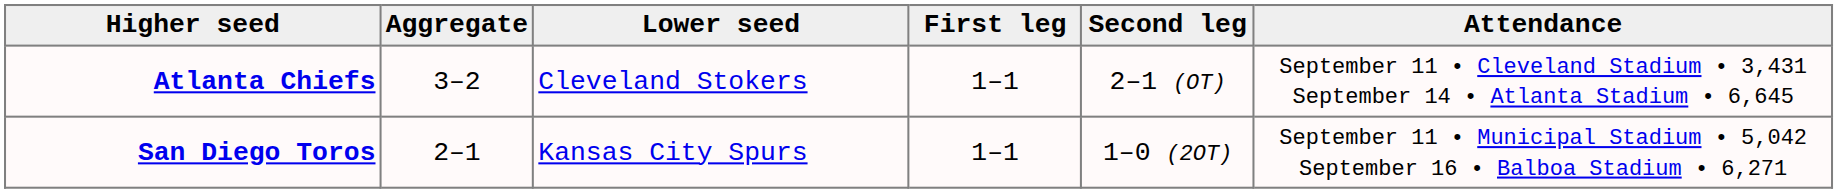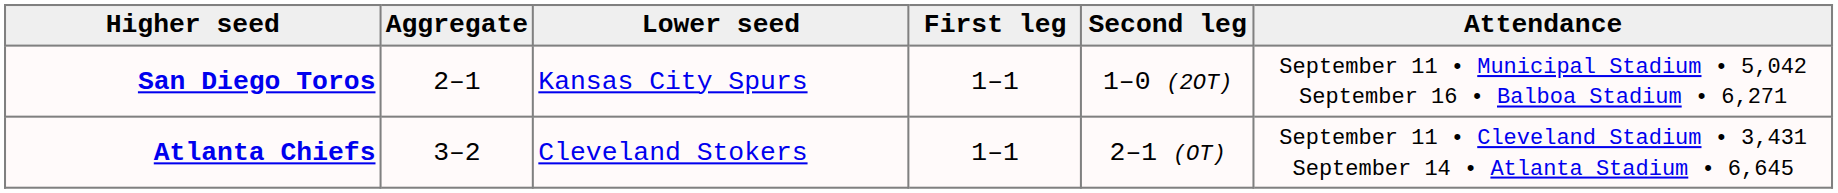rows swapped: Atlanta Chiefs <-> San Diego Toros
